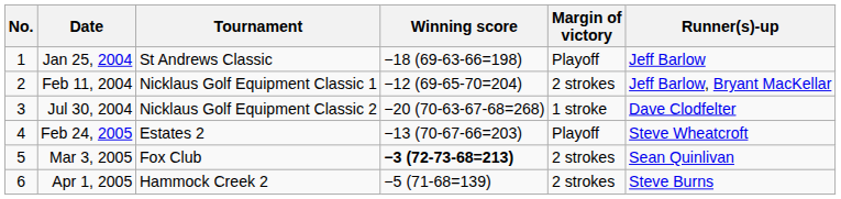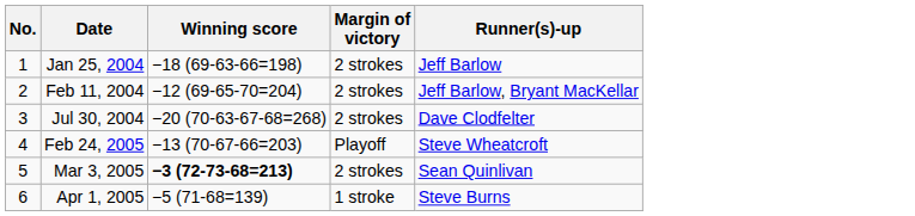- column: Tournament | St Andrews Classic | Nicklaus Golf Equipment Classic 1 | Nicklaus Golf Equipment Classic 2 | Estates 2 | Fox Club | Hammock Creek 2
Jan 25, 2004 | Margin of victory: Playoff -> 2 strokes
Jul 30, 2004 | Margin of victory: 1 stroke -> 2 strokes
Apr 1, 2005 | Margin of victory: 2 strokes -> 1 stroke
